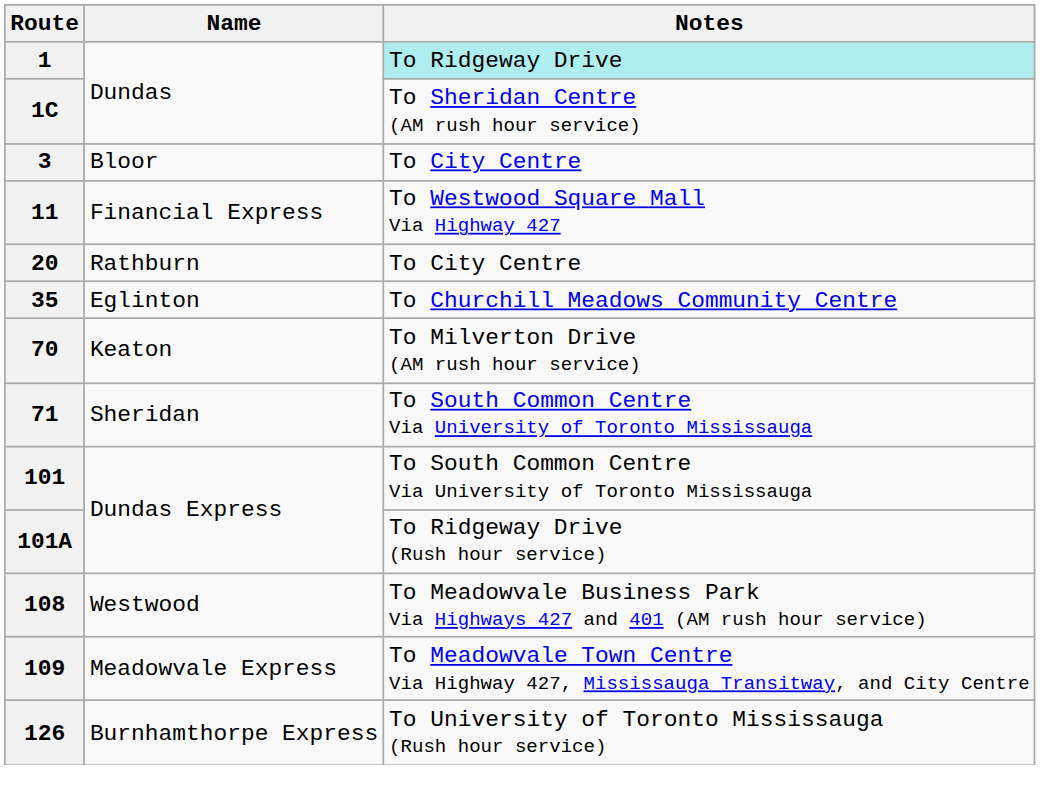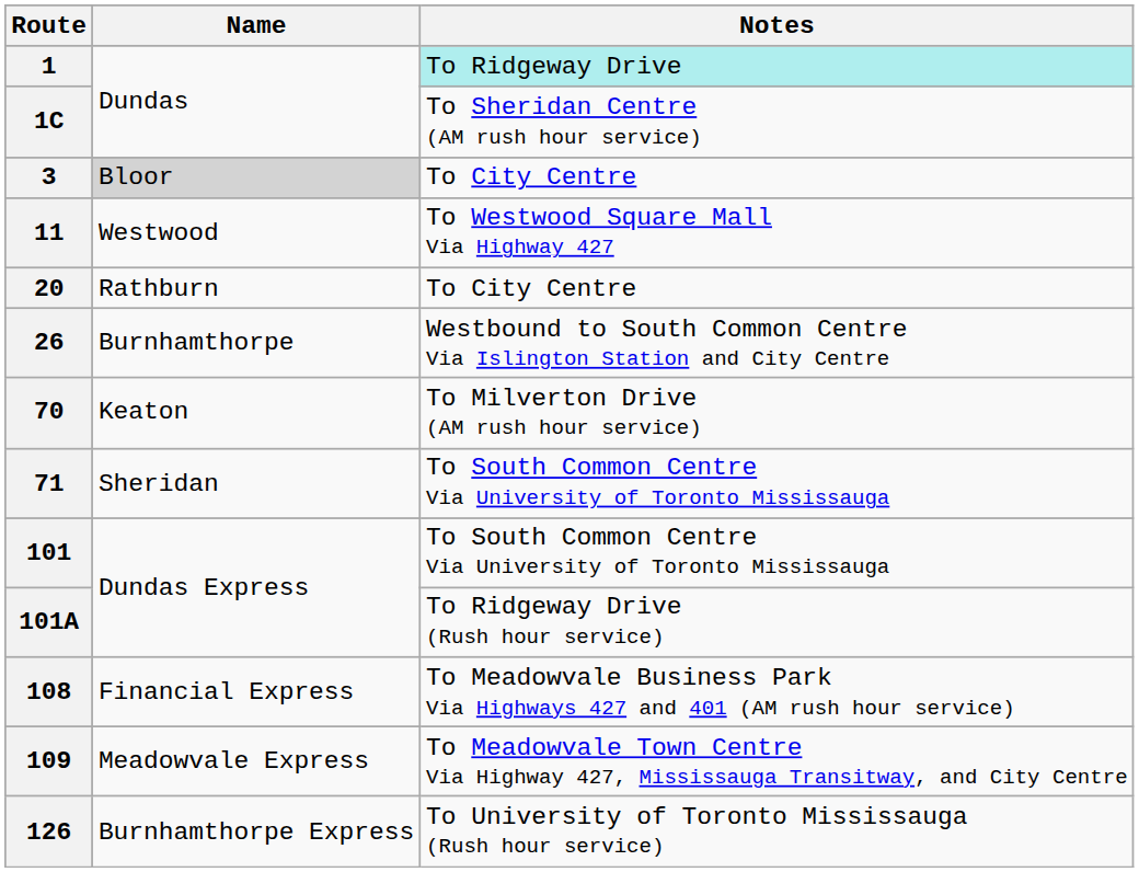3 | Name: no background -> lightgrey background
11 | Name: Financial Express -> Westwood
+ row: 26 | Burnhamthorpe | Westbound to South Common Centre Via Islington Station and City Centre
- row: 35 | Eglinton | To Churchill Meadows Community Centre
108 | Name: Westwood -> Financial Express
